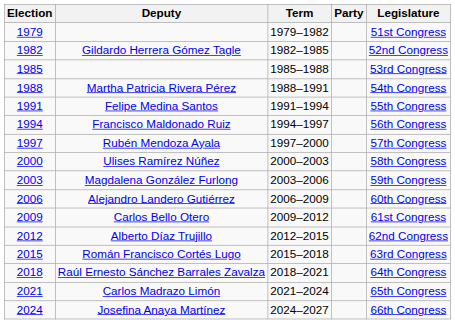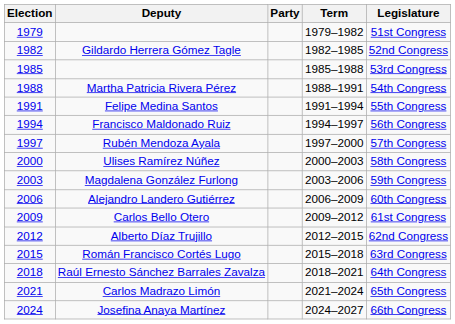columns swapped: Party <-> Term
